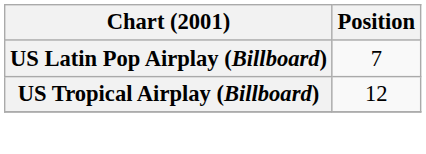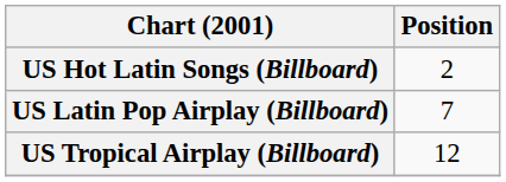+ row: US Hot Latin Songs (Billboard) | 2
